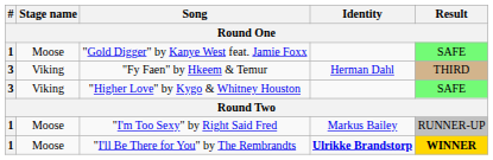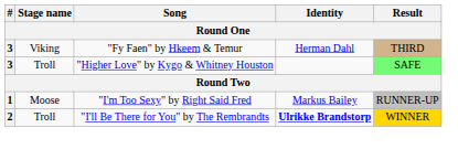- row: 1 | Moose | "Gold Digger" by Kanye West feat. Jamie Foxx | SAFE
"Higher Love" by Kygo & Whitney Houston | Stage name: Viking -> Troll
"I'll Be There for You" by The Rembrandts | #: 1 -> 2
"I'll Be There for You" by The Rembrandts | Stage name: Moose -> Troll
"I'll Be There for You" by The Rembrandts | Result: bold -> normal
